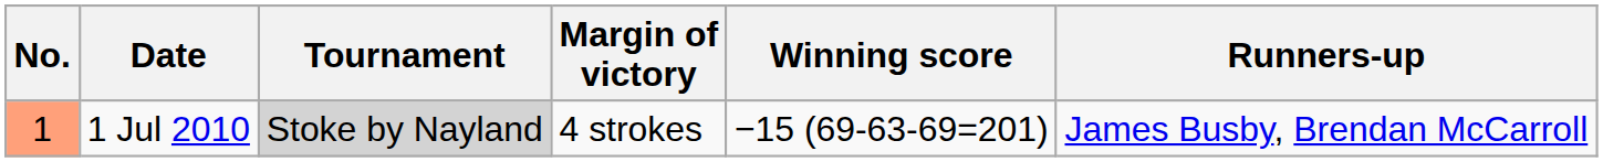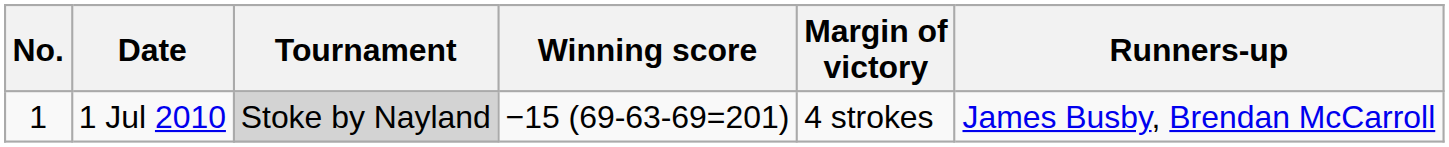columns swapped: Winning score <-> Margin of victory
1 Jul 2010 | No.: lightsalmon background -> no background
